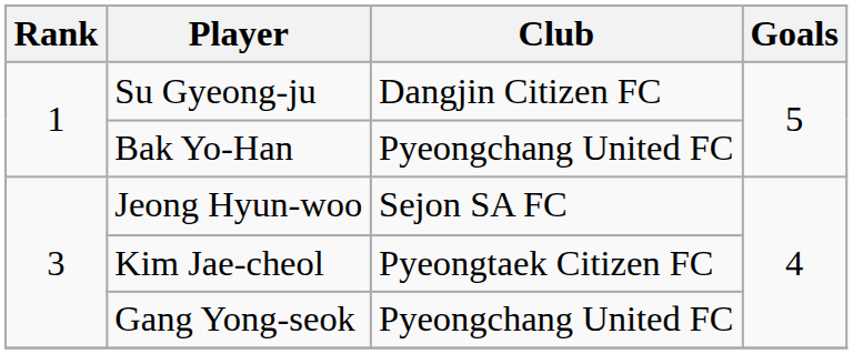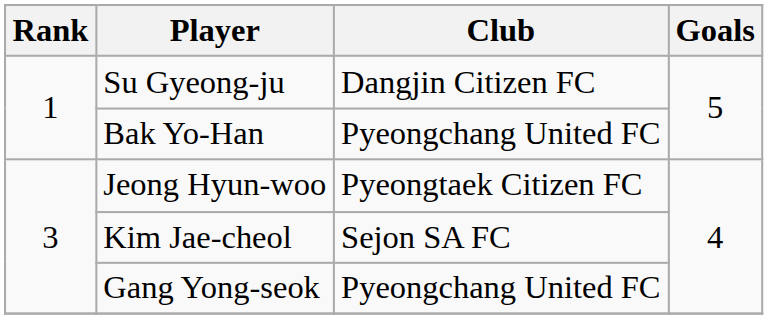Jeong Hyun-woo | Club: Sejon SA FC -> Pyeongtaek Citizen FC
Kim Jae-cheol | Club: Pyeongtaek Citizen FC -> Sejon SA FC
